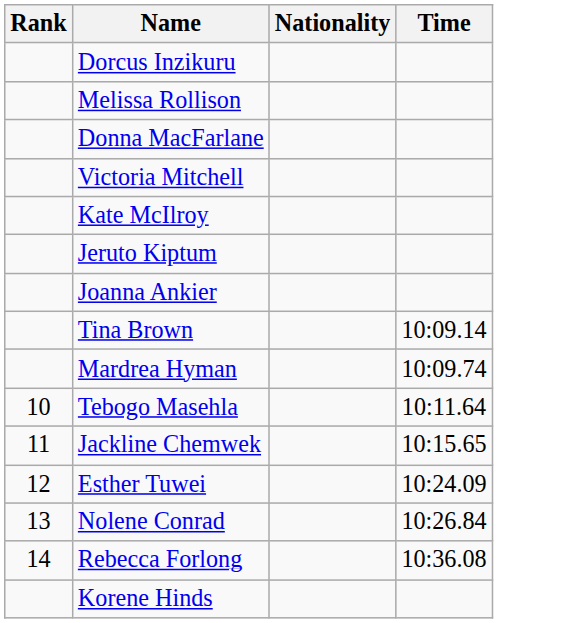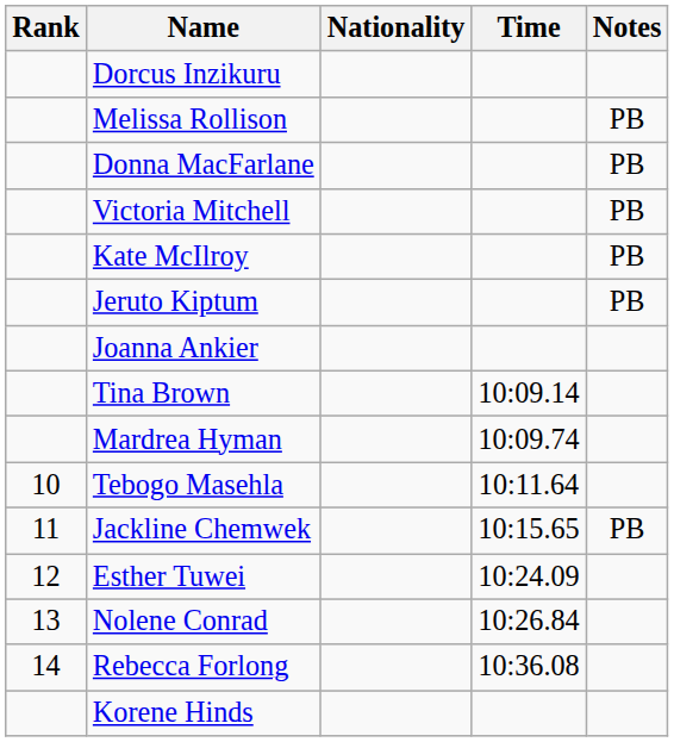+ column: Notes | PB | PB | PB | PB | PB | PB
